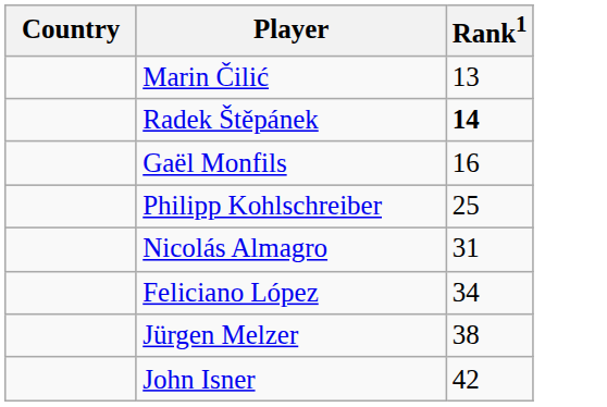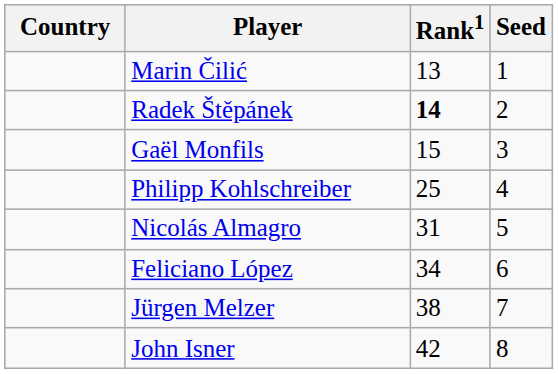+ column: Seed | 1 | 2 | 3 | 4 | 5 | 6 | 7 | 8
Gaël Monfils | Rank1: 16 -> 15
